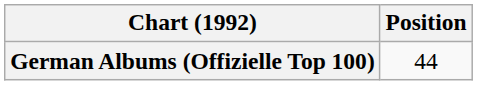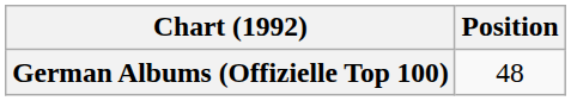German Albums (Offizielle Top 100) | Position: 44 -> 48
